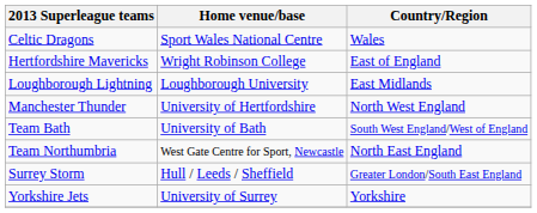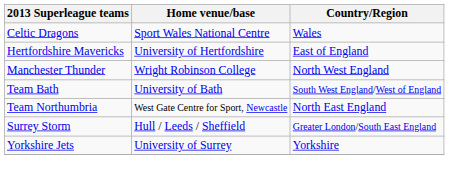Hertfordshire Mavericks | Home venue/base: Wright Robinson College -> University of Hertfordshire
- row: Loughborough Lightning | Loughborough University | East Midlands
Manchester Thunder | Home venue/base: University of Hertfordshire -> Wright Robinson College
